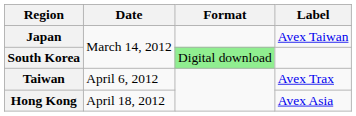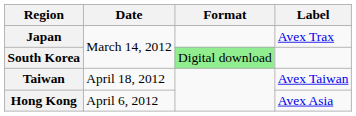Japan | Label: Avex Taiwan -> Avex Trax
Taiwan | Date: April 6, 2012 -> April 18, 2012
Taiwan | Label: Avex Trax -> Avex Taiwan
Hong Kong | Date: April 18, 2012 -> April 6, 2012
